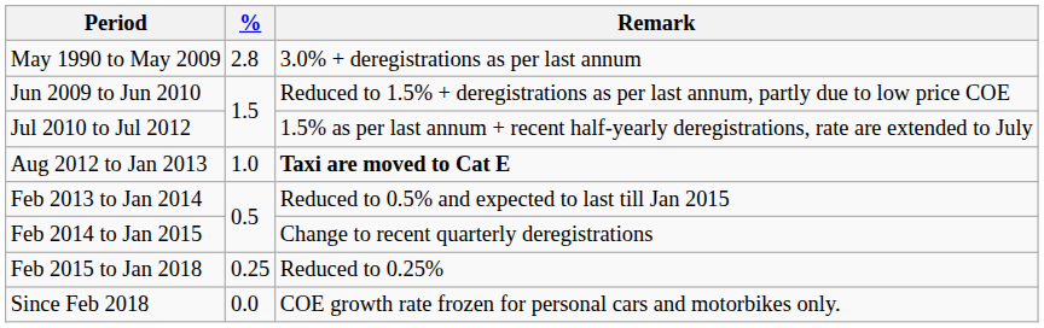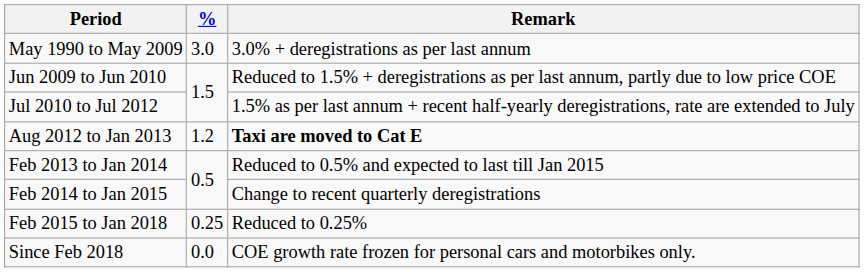May 1990 to May 2009 | %: 2.8 -> 3.0
Aug 2012 to Jan 2013 | %: 1.0 -> 1.2
